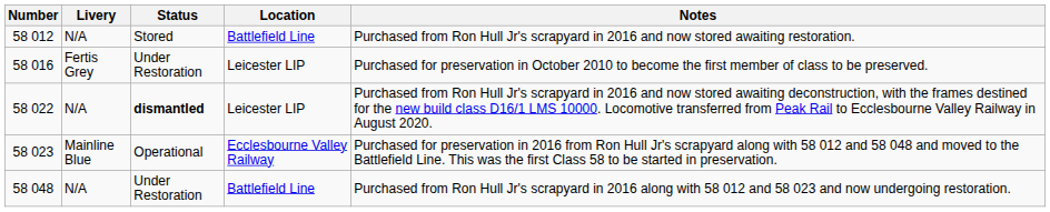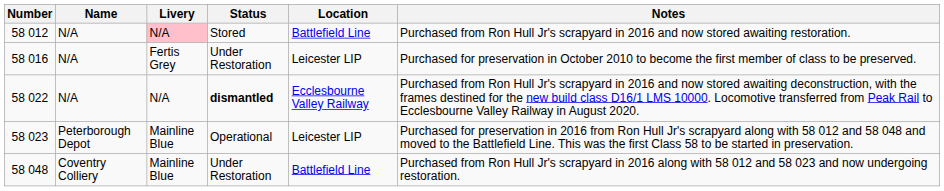+ column: Name | N/A | N/A | N/A | Peterborough Depot | Coventry Colliery
58 012 | Livery: no background -> pink background
58 022 | Location: Leicester LIP -> Ecclesbourne Valley Railway
58 023 | Location: Ecclesbourne Valley Railway -> Leicester LIP
58 048 | Livery: N/A -> Mainline Blue
